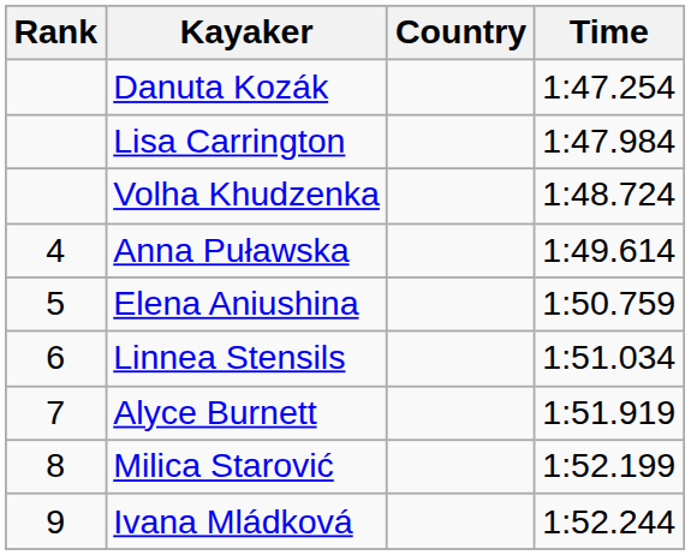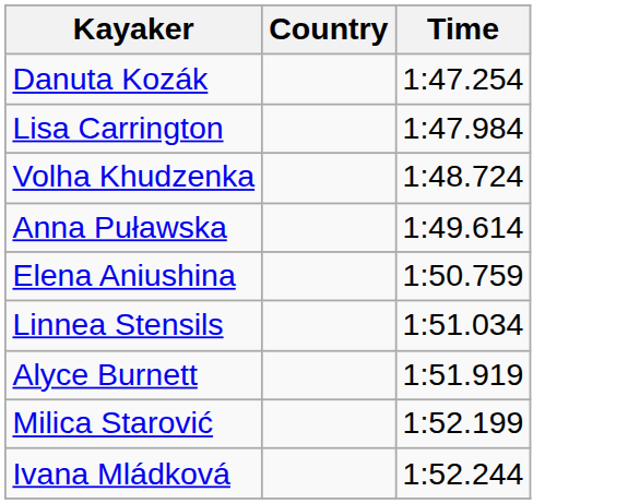- column: Rank | 4 | 5 | 6 | 7 | 8 | 9
